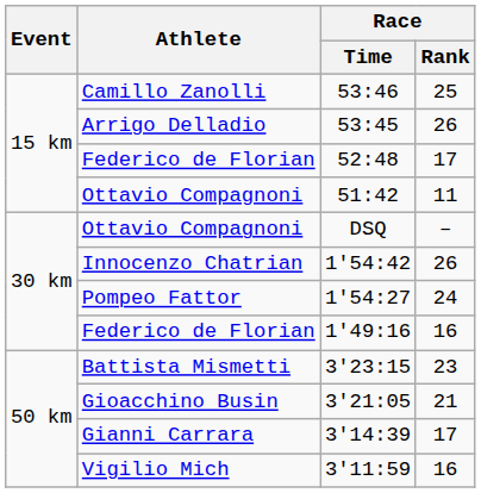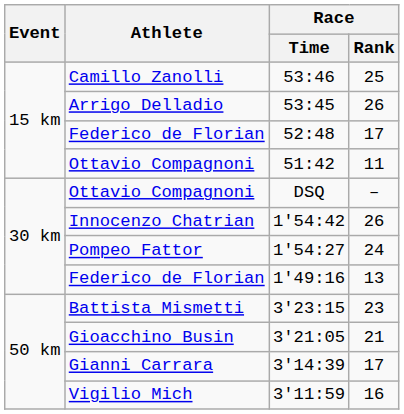1'49:16 | Race / Rank: 16 -> 13
